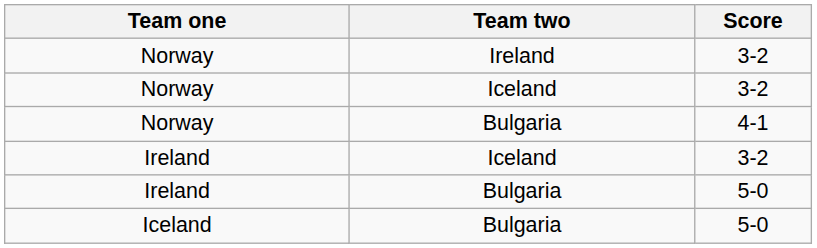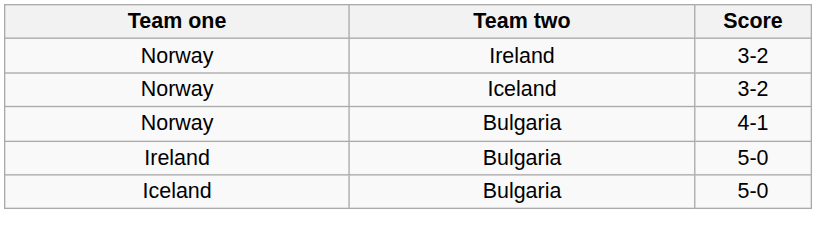- row: Ireland | Iceland | 3-2
